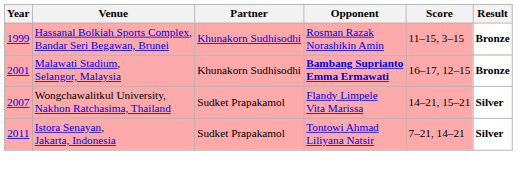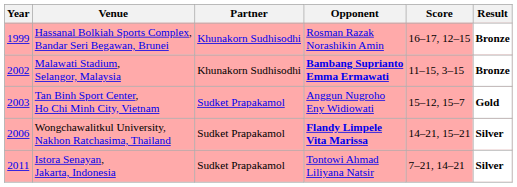Hassanal Bolkiah Sports Complex, Bandar Seri Begawan, Brunei | Score: 11–15, 3–15 -> 16–17, 12–15
Malawati Stadium, Selangor, Malaysia | Year: 2001 -> 2002
Malawati Stadium, Selangor, Malaysia | Score: 16–17, 12–15 -> 11–15, 3–15
+ row: 2003 | Tan Binh Sport Center, Ho Chi Minh City, Vietnam | Sudket Prapakamol | Anggun Nugroho Eny Widiowati | 15–12, 15–7 | Gold
Wongchawalitkul University, Nakhon Ratchasima, Thailand | Year: 2007 -> 2006
Wongchawalitkul University, Nakhon Ratchasima, Thailand | Opponent: normal -> bold
